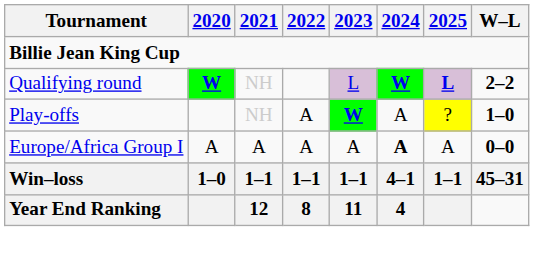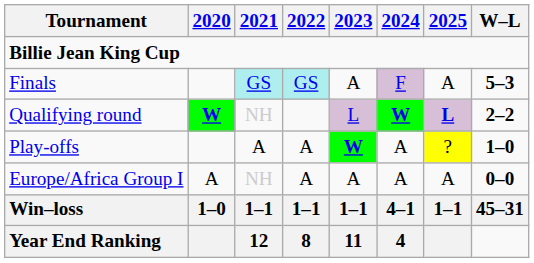+ row: Finals | GS | GS | A | F | A | 5–3
Play-offs | 2021: NH -> A
Europe/Africa Group I | 2021: A -> NH
Europe/Africa Group I | 2024: bold -> normal
